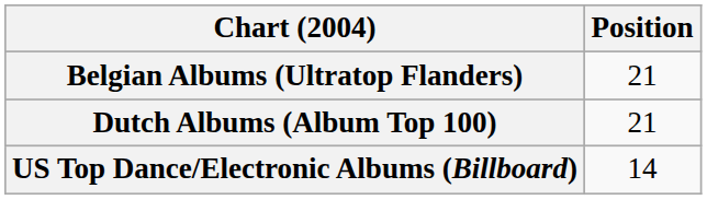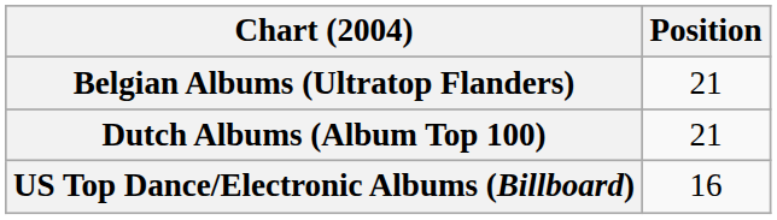US Top Dance/Electronic Albums (Billboard) | Position: 14 -> 16
